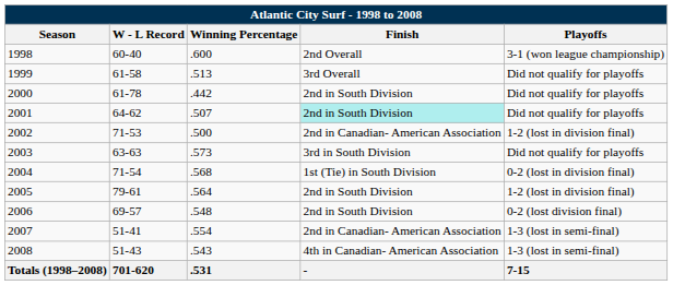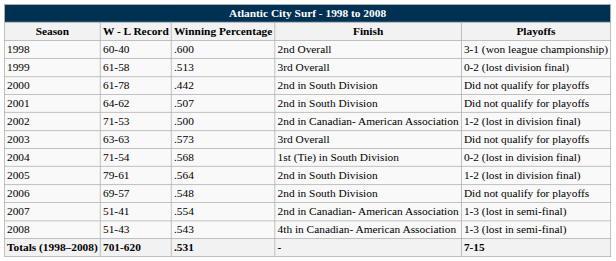1999 | Playoffs: Did not qualify for playoffs -> 0-2 (lost division final)
2001 | Finish: paleturquoise background -> no background
2003 | Finish: 3rd in South Division -> 3rd Overall
2006 | Playoffs: 0-2 (lost division final) -> Did not qualify for playoffs
